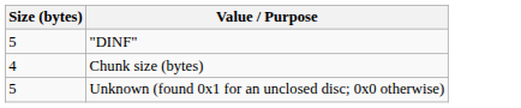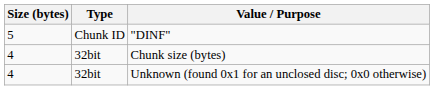+ column: Type | Chunk ID | 32bit | 32bit
Unknown (found 0x1 for an unclosed disc; 0x0 otherwise) | Size (bytes): 5 -> 4
